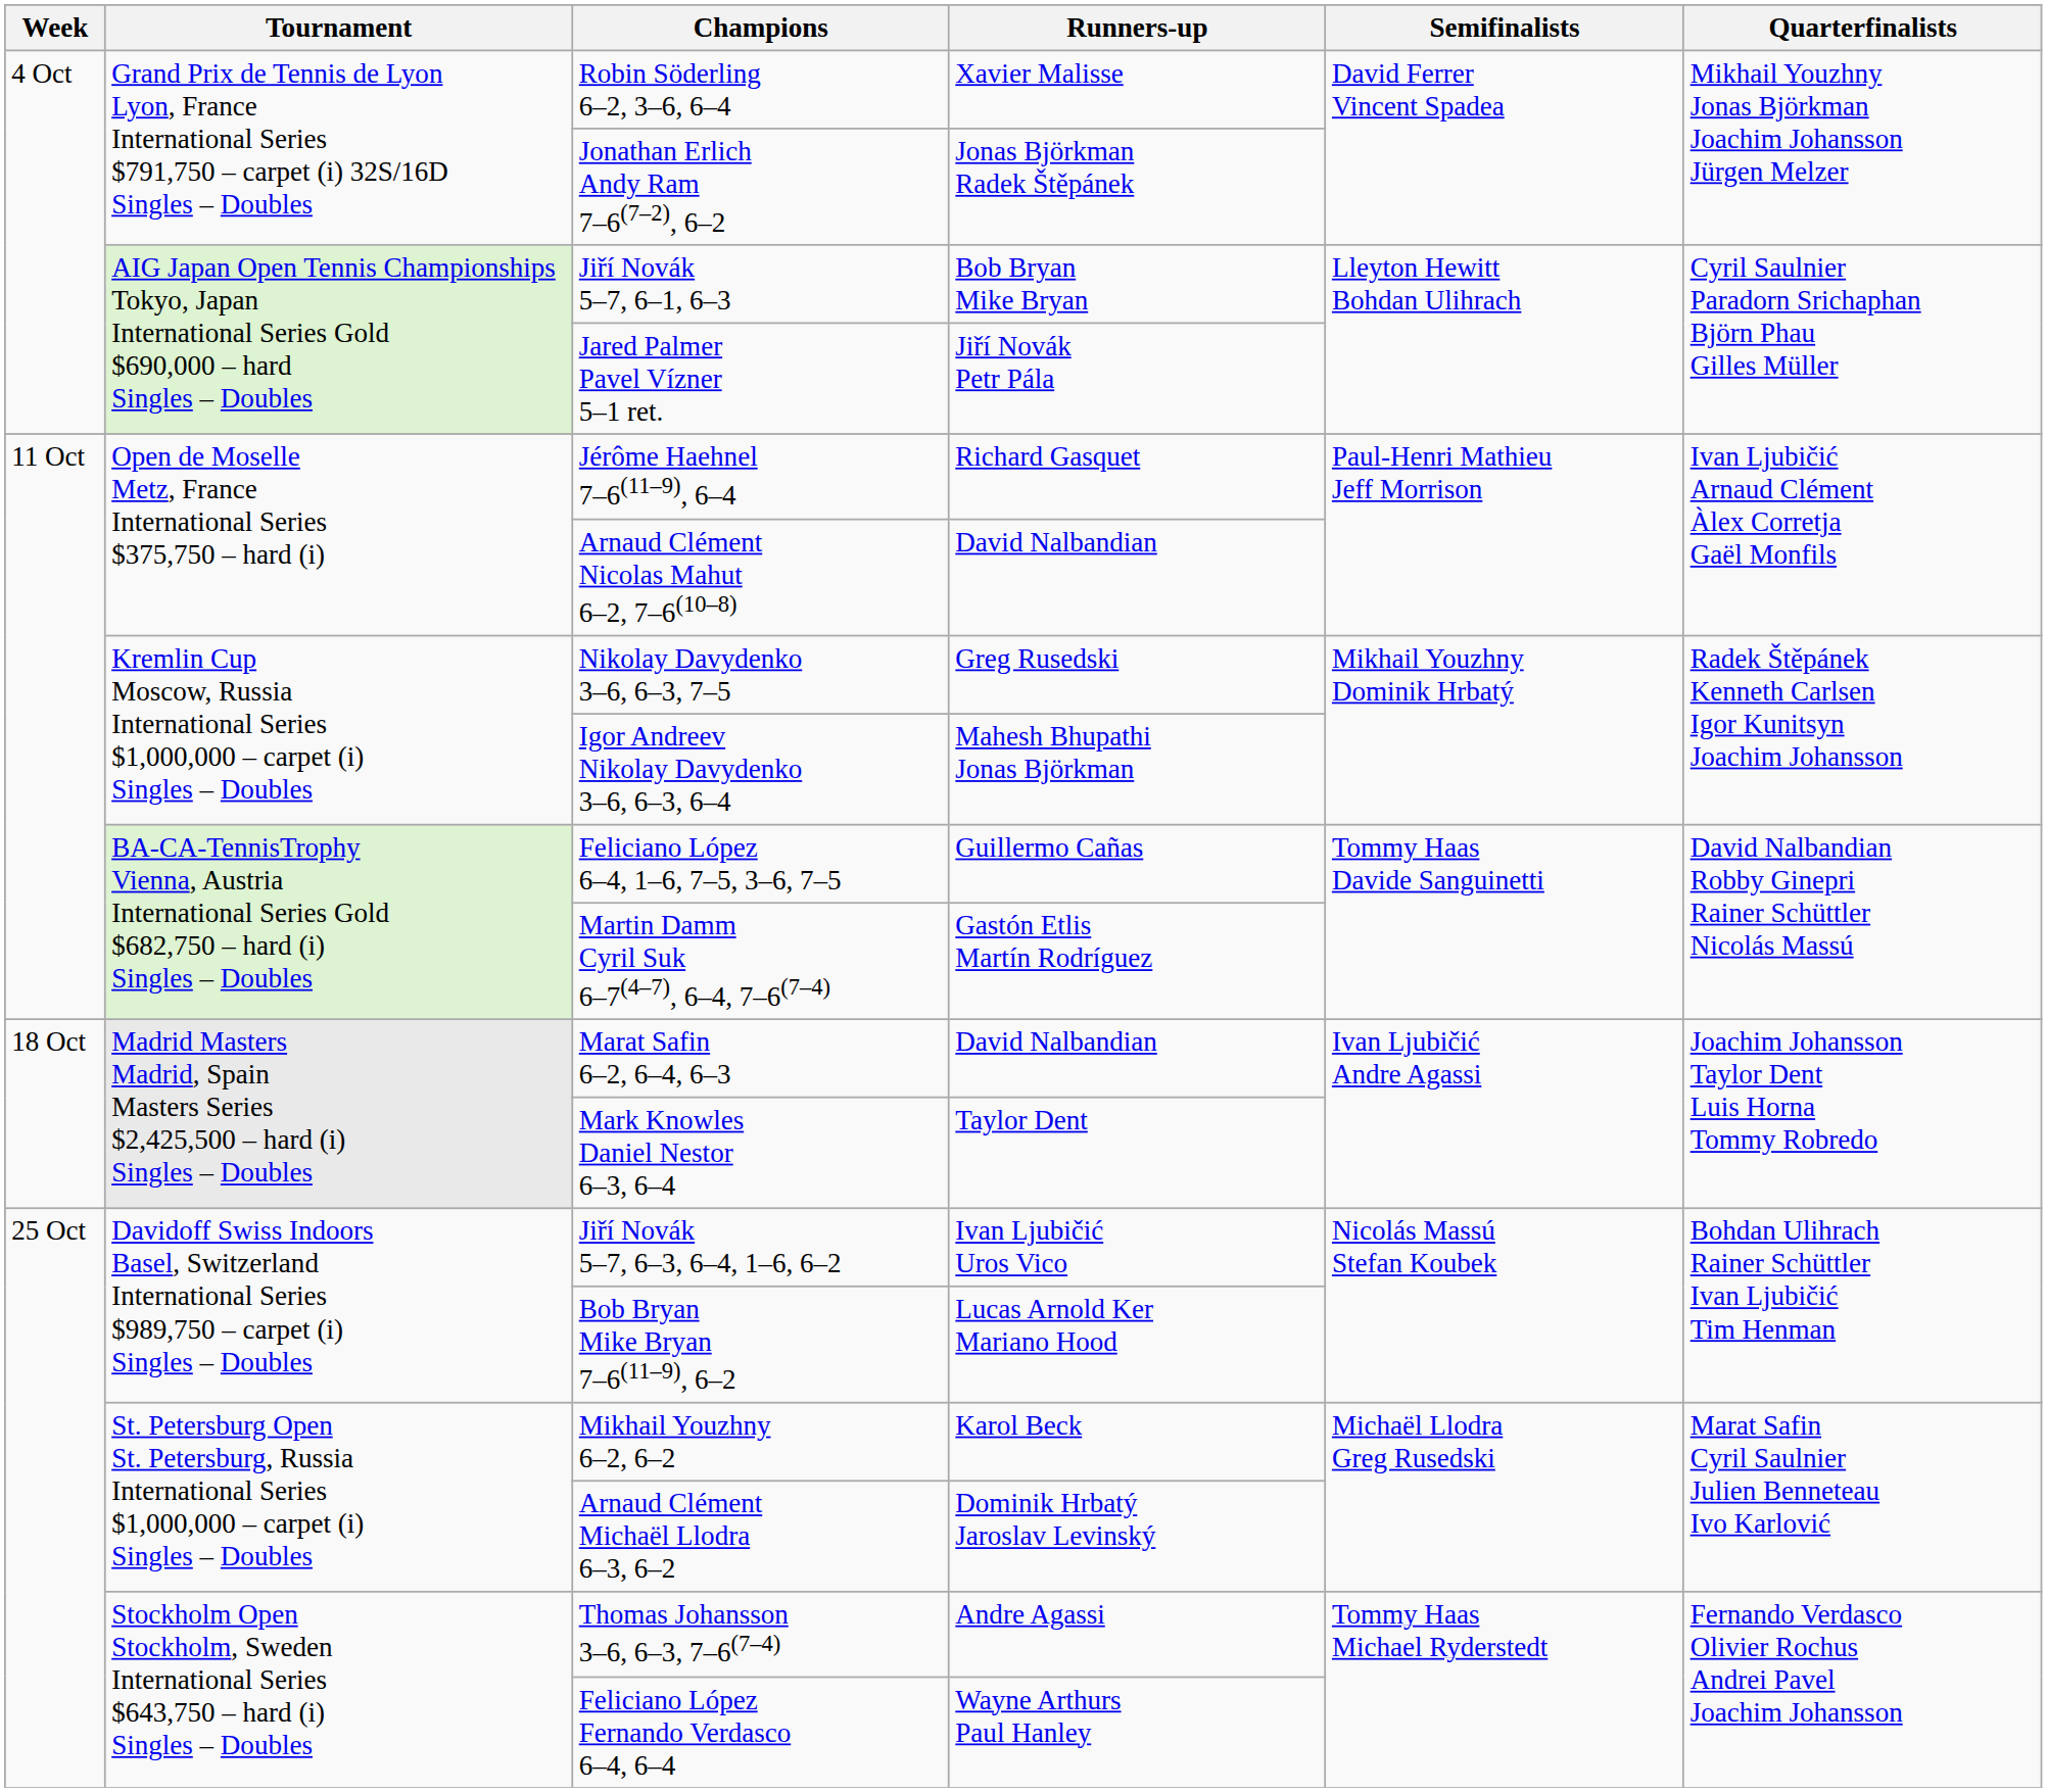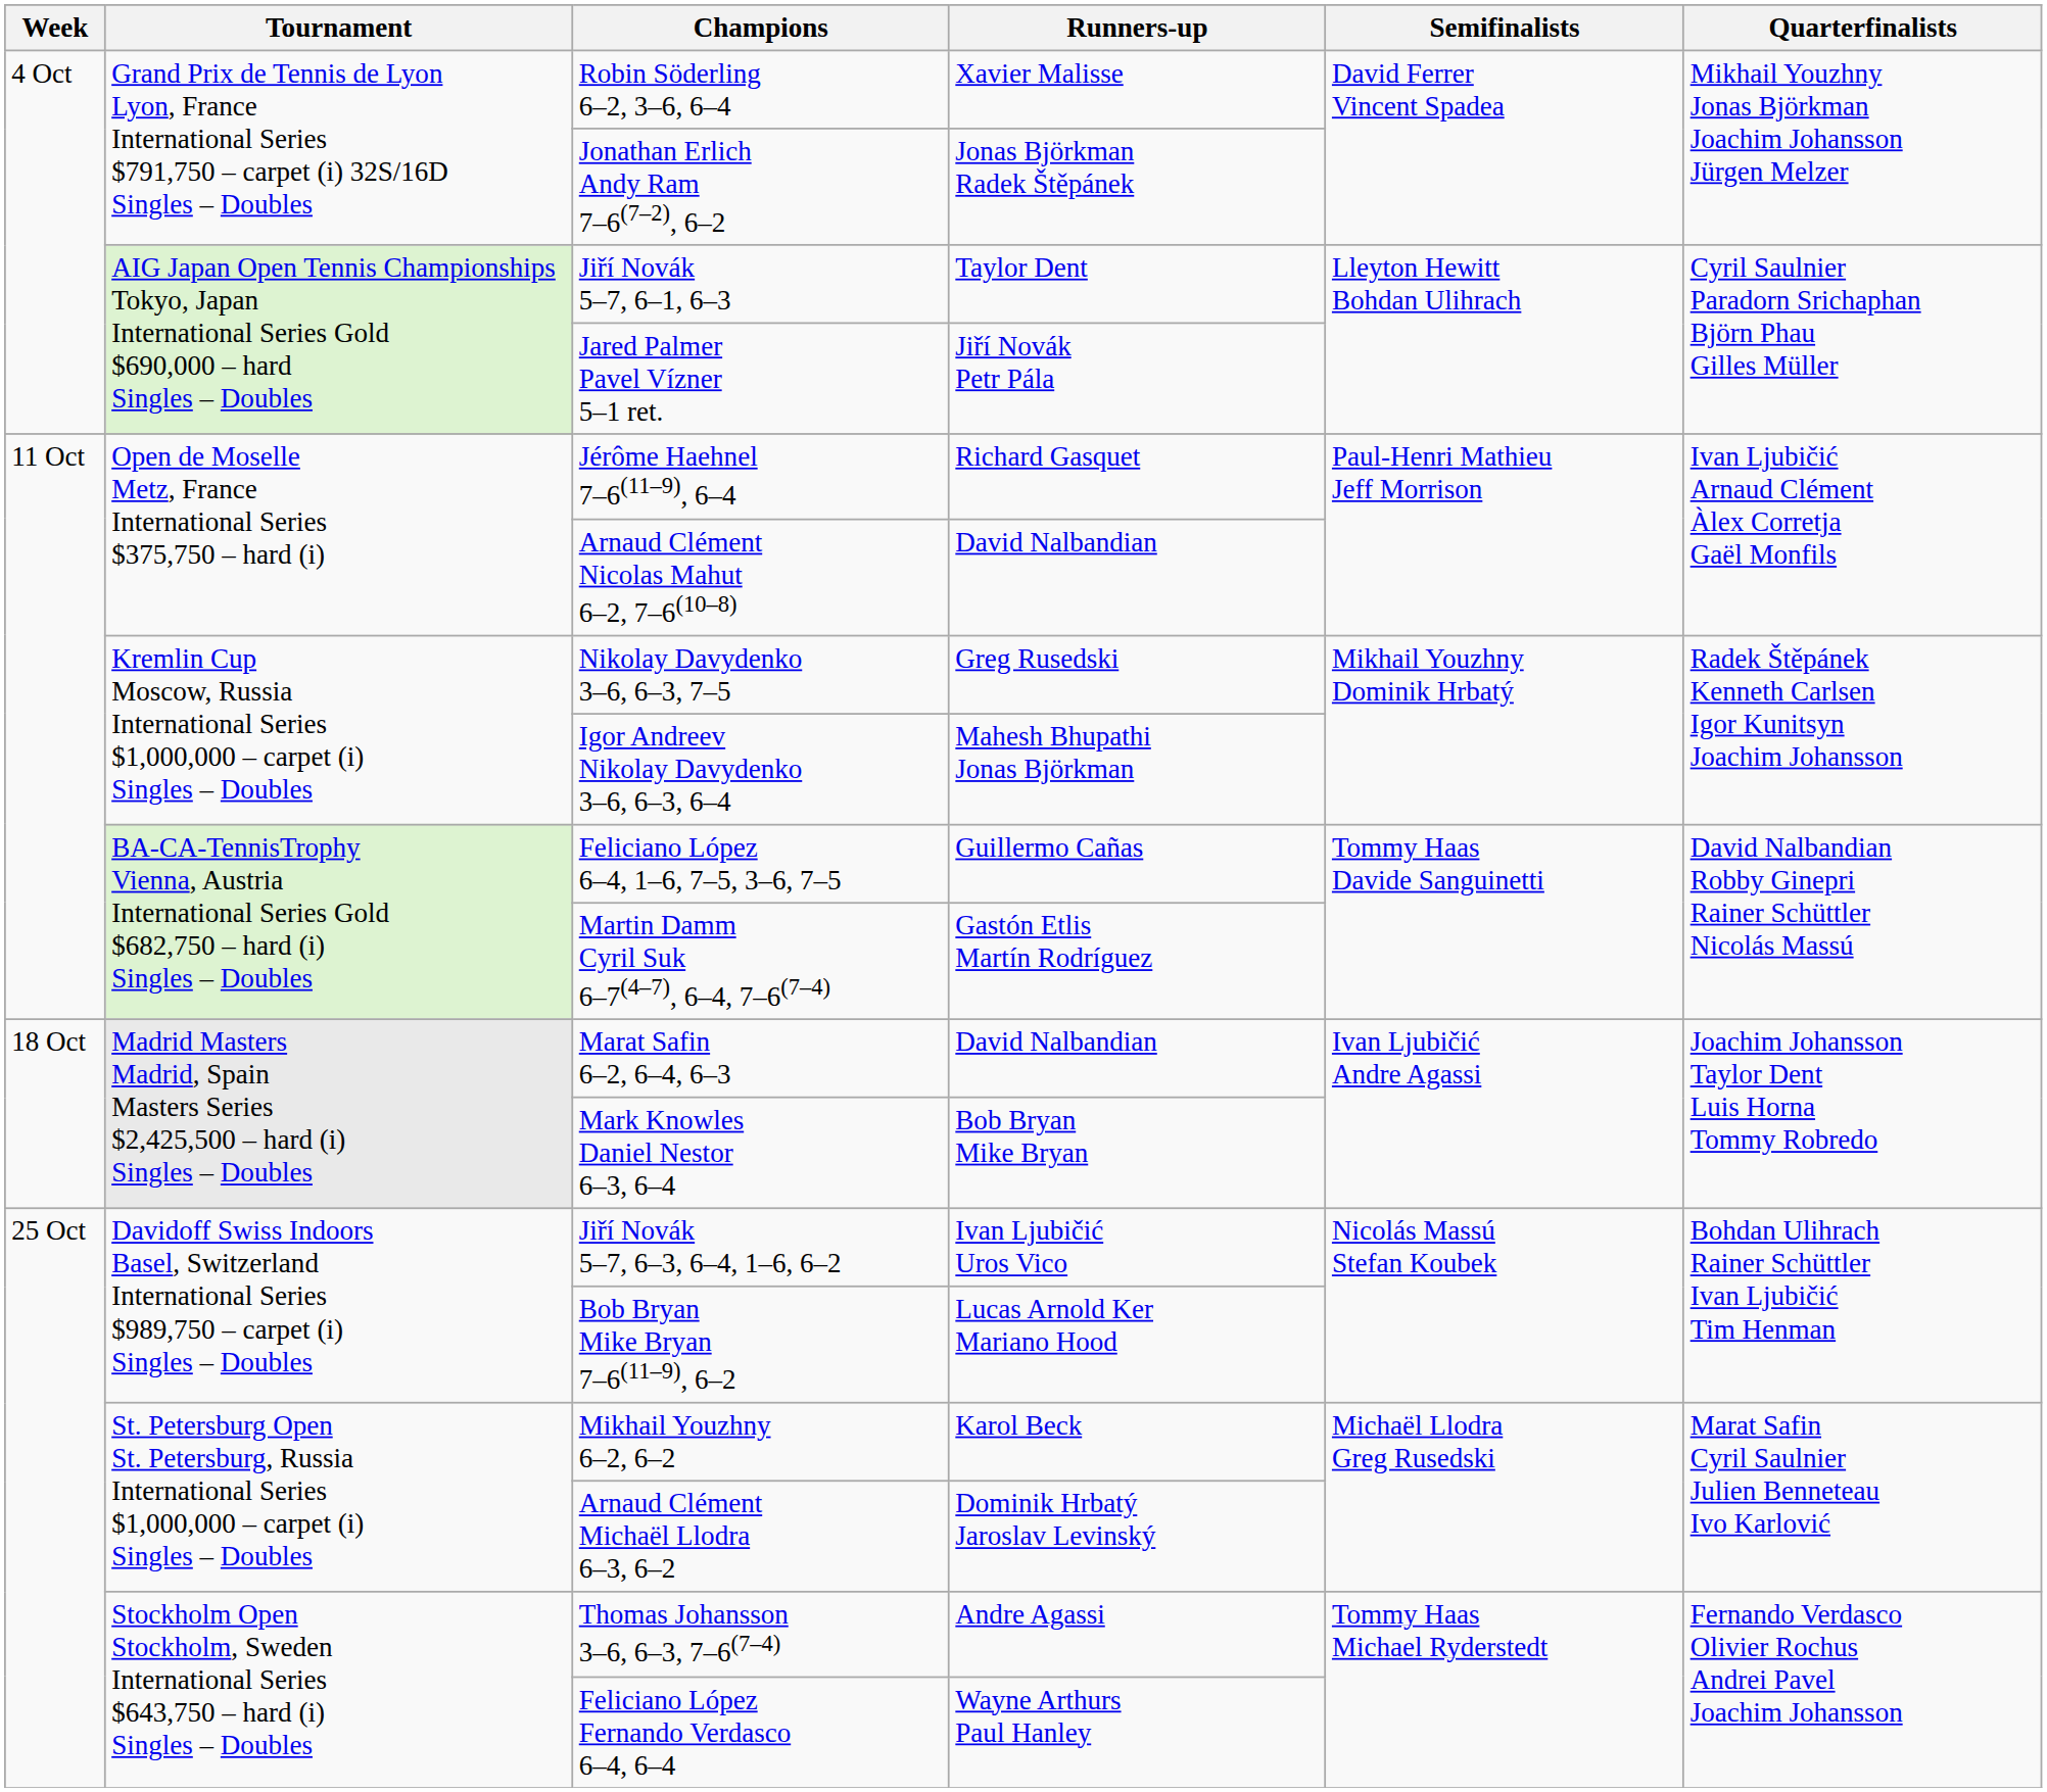Jiří Novák 5–7, 6–1, 6–3 | Runners-up: Bob Bryan Mike Bryan -> Taylor Dent
Mark Knowles Daniel Nestor 6–3, 6–4 | Runners-up: Taylor Dent -> Bob Bryan Mike Bryan
